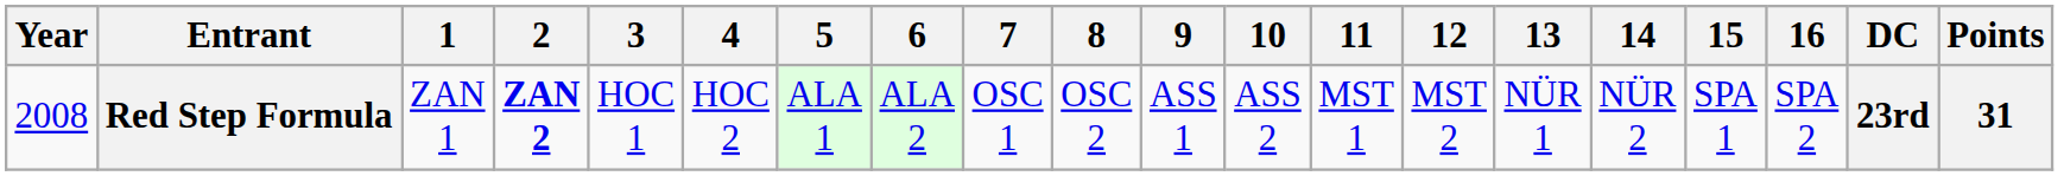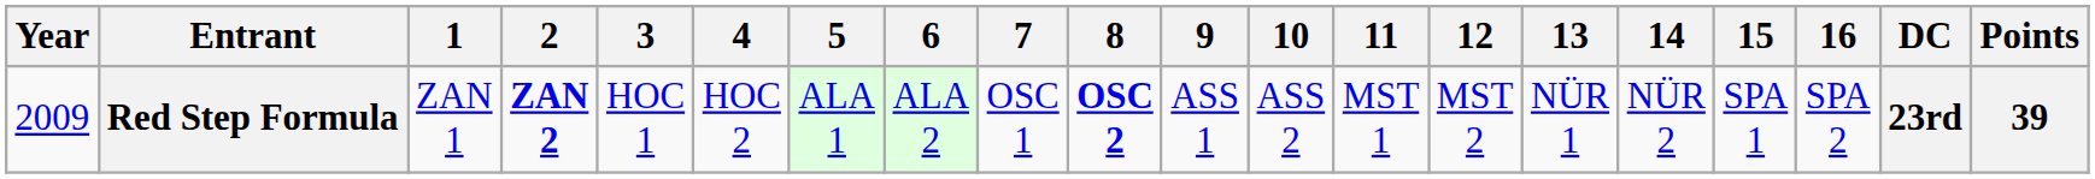Red Step Formula | Year: 2008 -> 2009
Red Step Formula | 8: normal -> bold
Red Step Formula | Points: 31 -> 39
